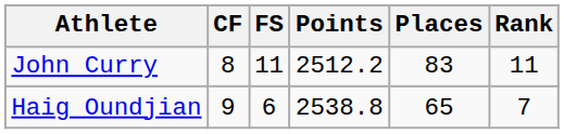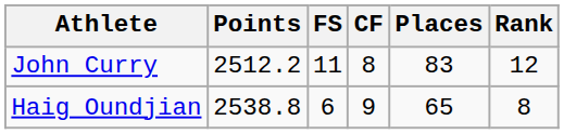columns swapped: CF <-> Points
John Curry | Rank: 11 -> 12
Haig Oundjian | Rank: 7 -> 8
